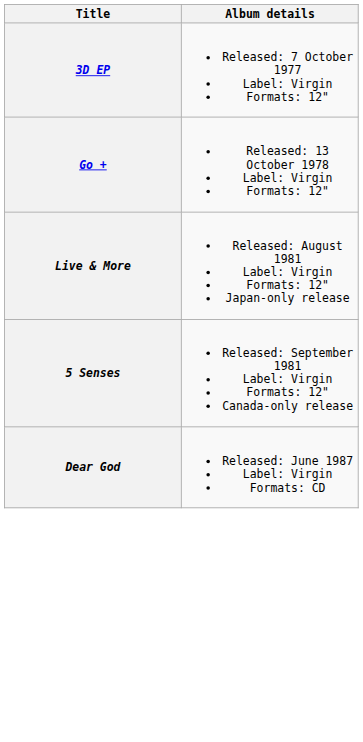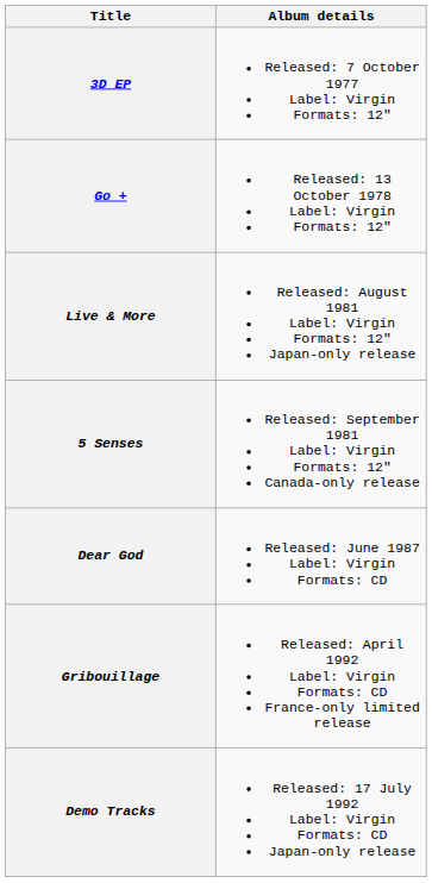+ row: Gribouillage | Released: April 1992 Label: Virgin Formats: CD France-only limited release
+ row: Demo Tracks | Released: 17 July 1992 Label: Virgin Formats: CD Japan-only release
